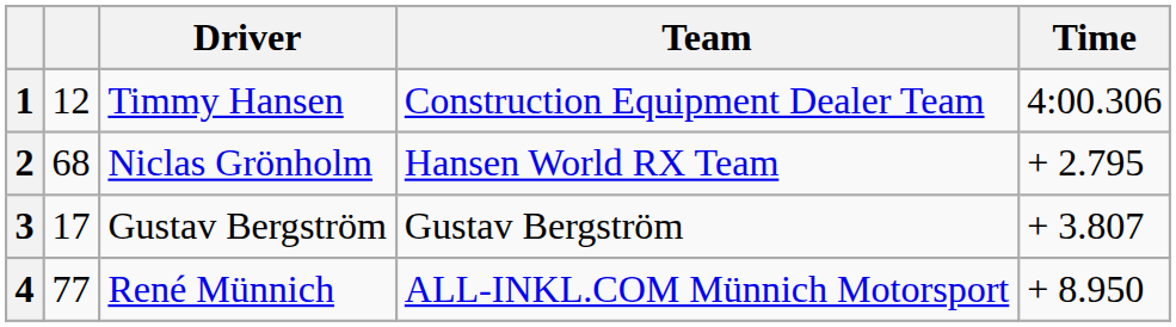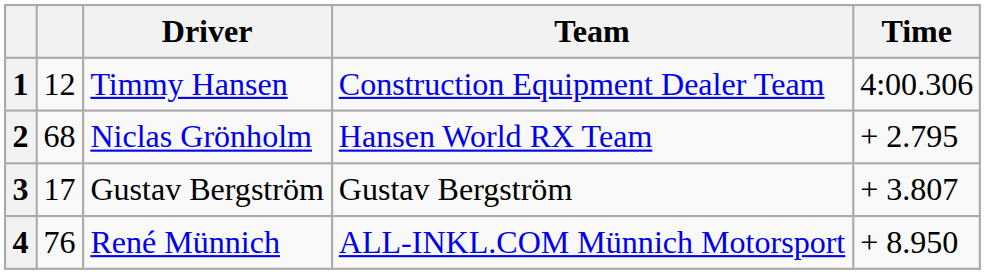4 | column 2: 77 -> 76
